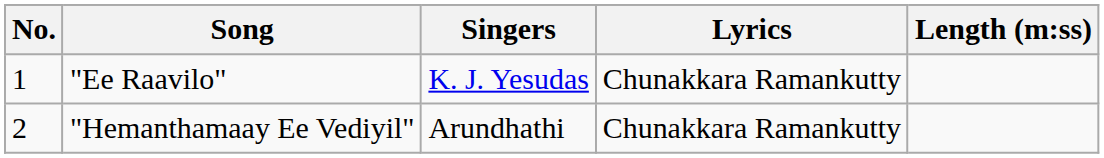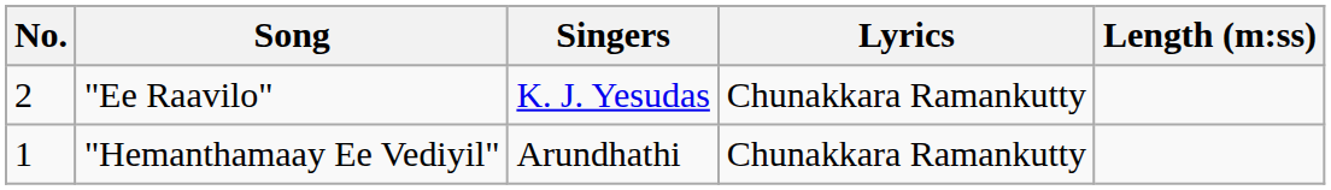"Ee Raavilo" | No.: 1 -> 2
"Hemanthamaay Ee Vediyil" | No.: 2 -> 1
